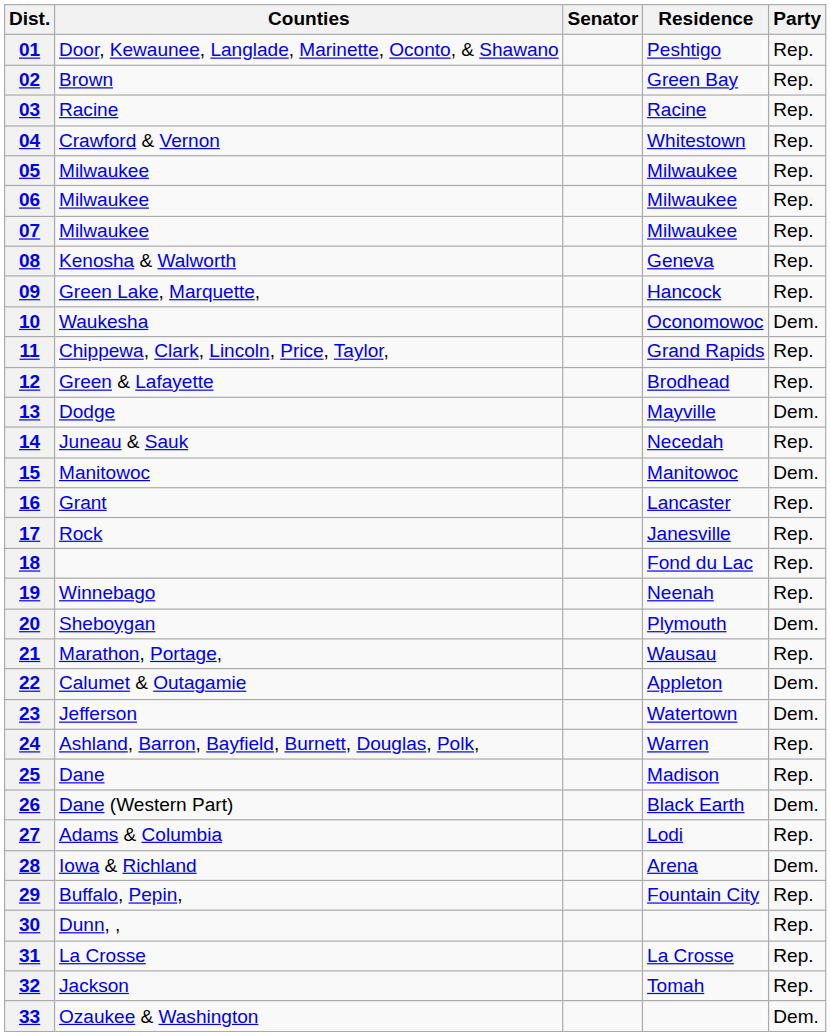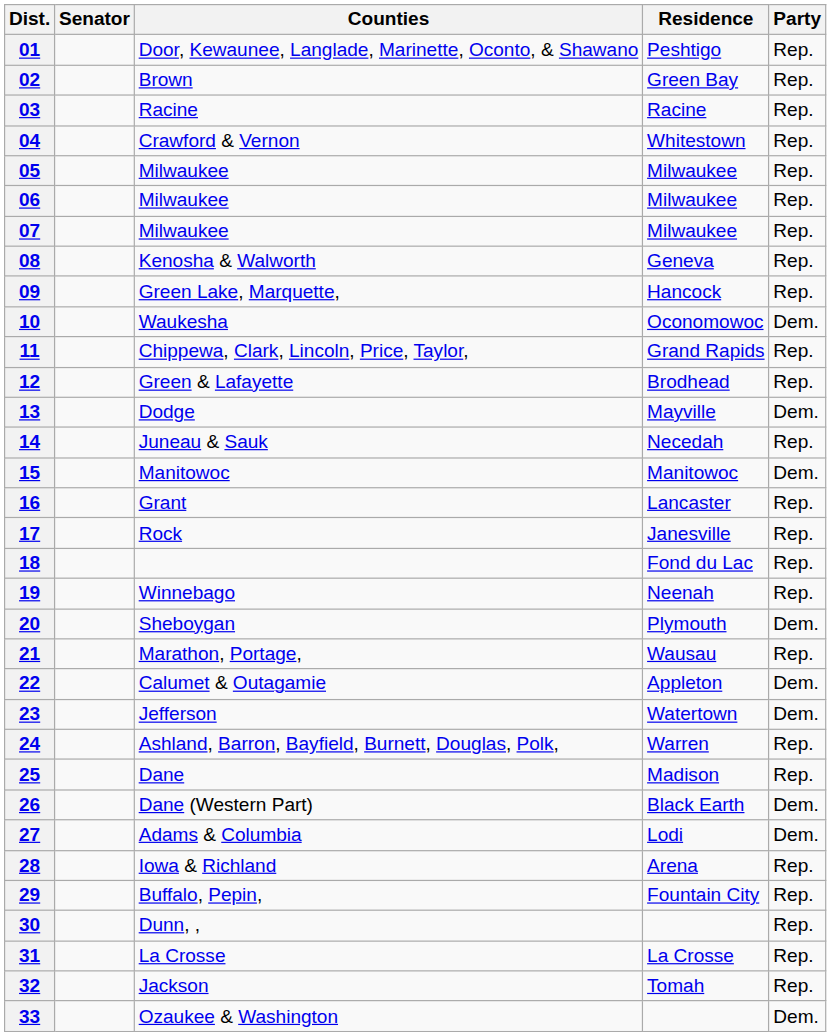columns swapped: Counties <-> Senator
27 | Party: Rep. -> Dem.
28 | Party: Dem. -> Rep.
